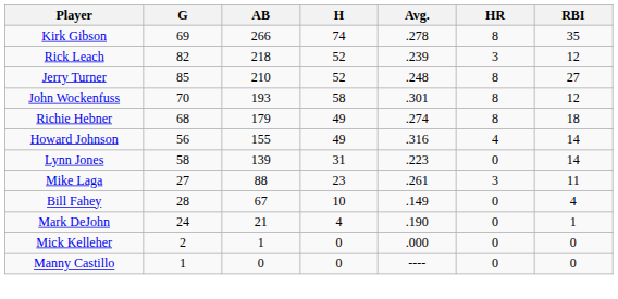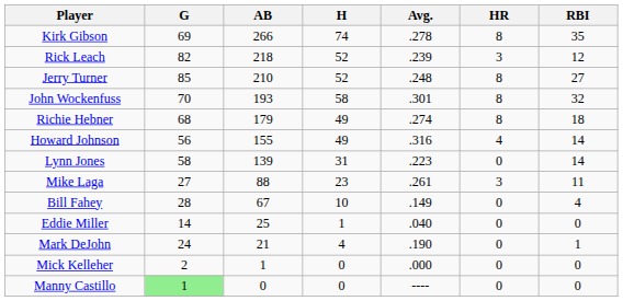John Wockenfuss | RBI: 12 -> 32
+ row: Eddie Miller | 14 | 25 | 1 | .040 | 0 | 0
Manny Castillo | G: no background -> lightgreen background
